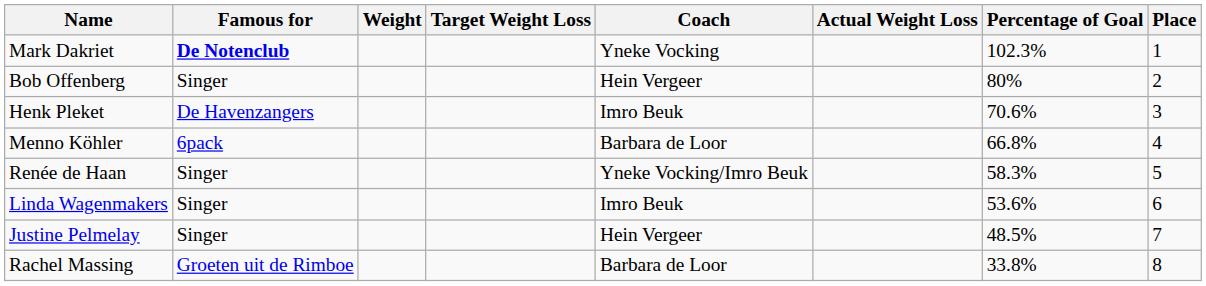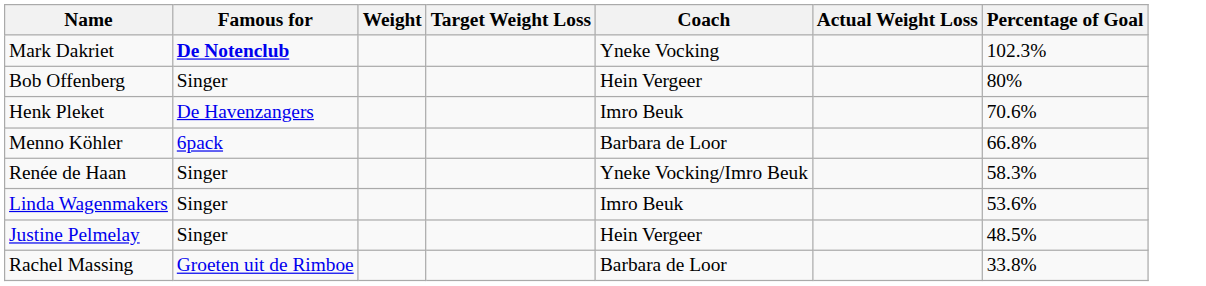- column: Place | 1 | 2 | 3 | 4 | 5 | 6 | 7 | 8
